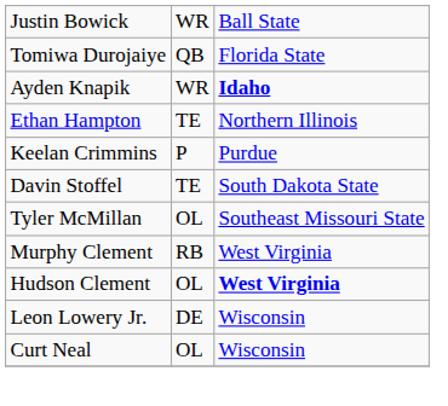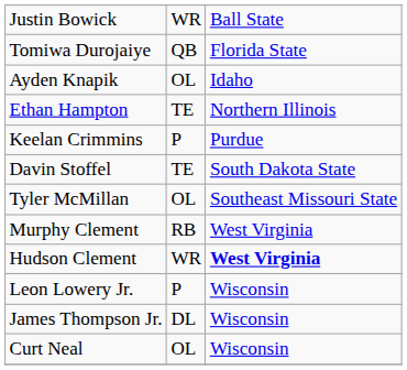Ayden Knapik | column 2: WR -> OL
Ayden Knapik | column 3: bold -> normal
Hudson Clement | column 2: OL -> WR
Leon Lowery Jr. | column 2: DE -> P
+ row: James Thompson Jr. | DL | Wisconsin
